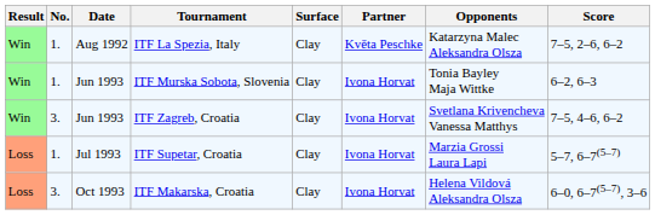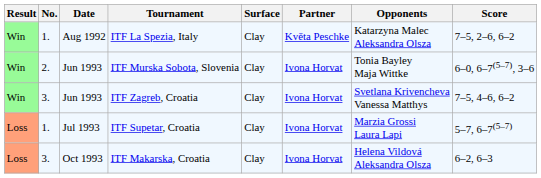ITF Murska Sobota, Slovenia | No.: 1. -> 2.
ITF Murska Sobota, Slovenia | Score: 6–2, 6–3 -> 6–0, 6–7(5–7), 3–6
ITF Makarska, Croatia | Score: 6–0, 6–7(5–7), 3–6 -> 6–2, 6–3
